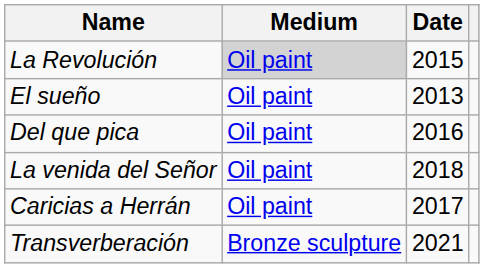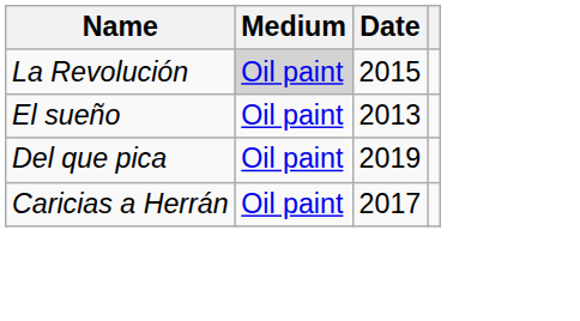Del que pica | Date: 2016 -> 2019
- row: La venida del Señor | Oil paint | 2018
- row: Transverberación | Bronze sculpture | 2021
